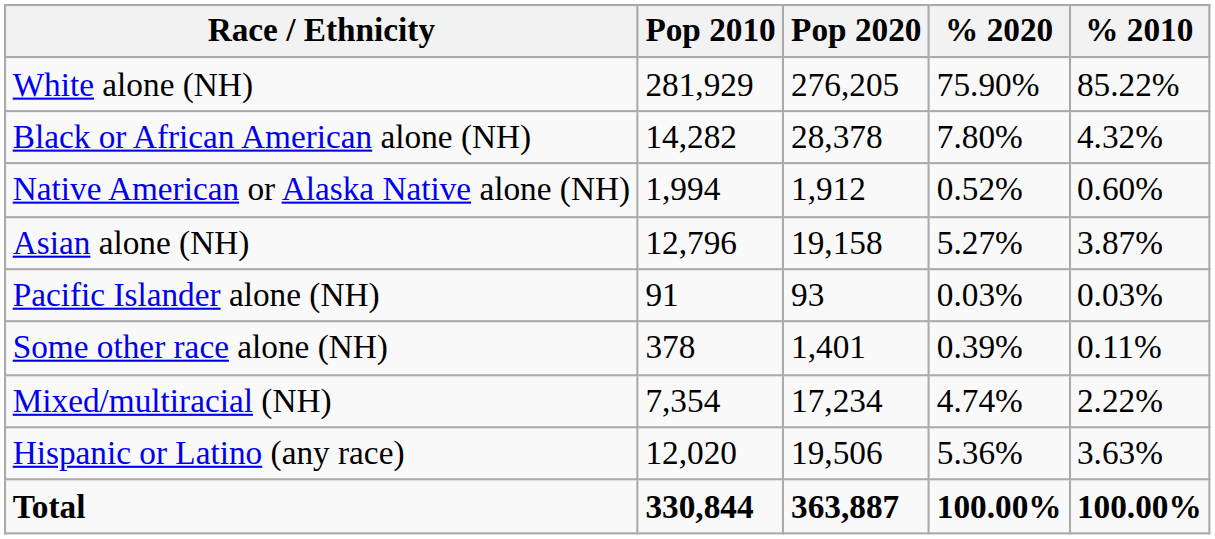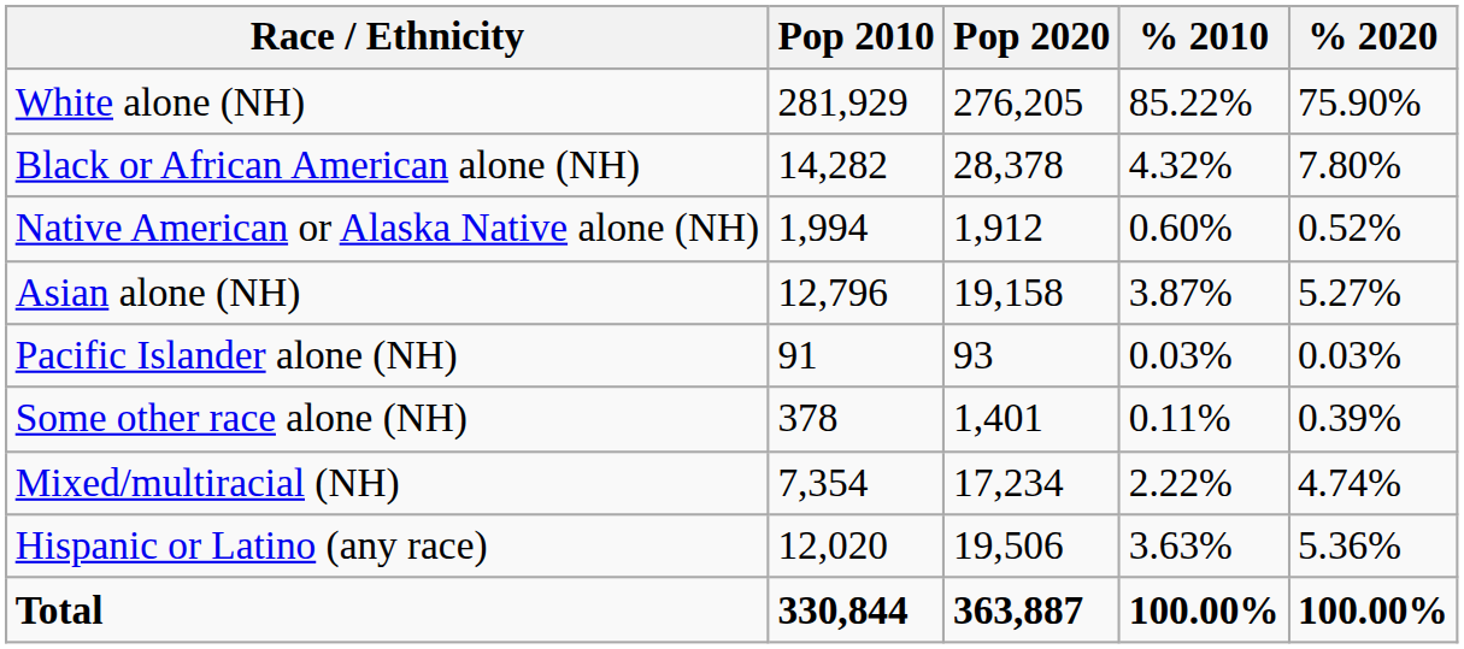columns swapped: % 2010 <-> % 2020
